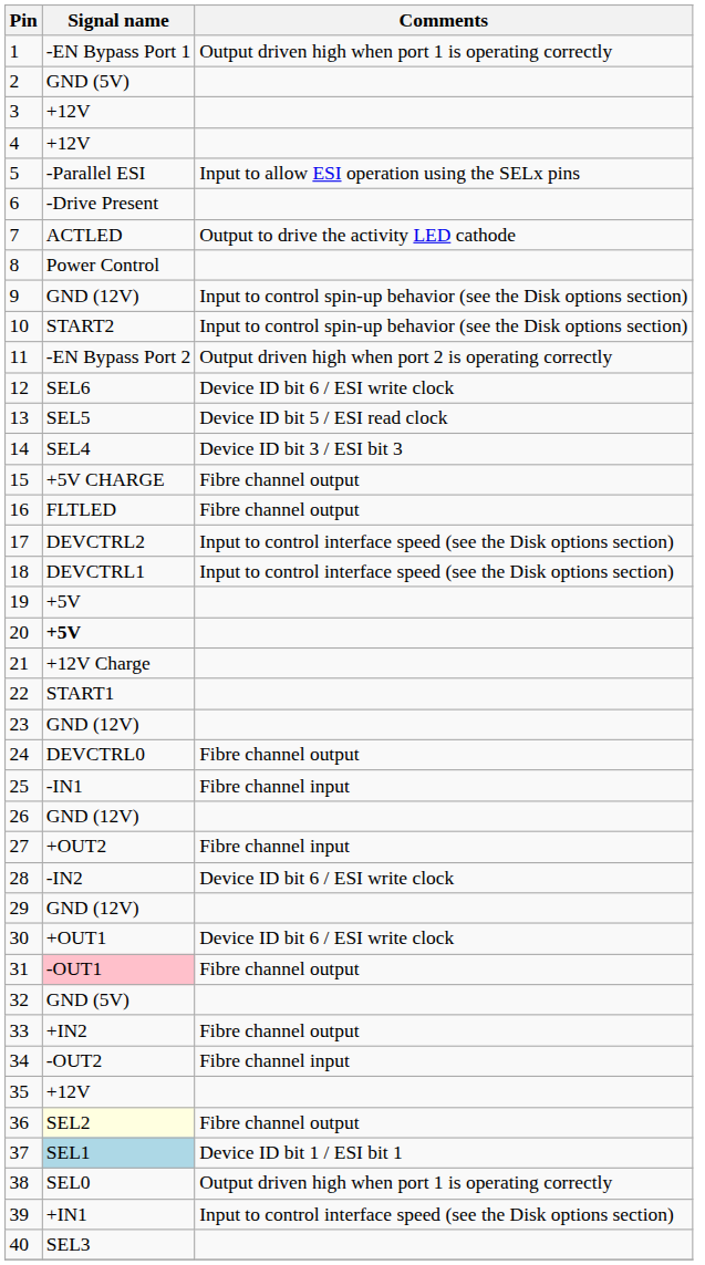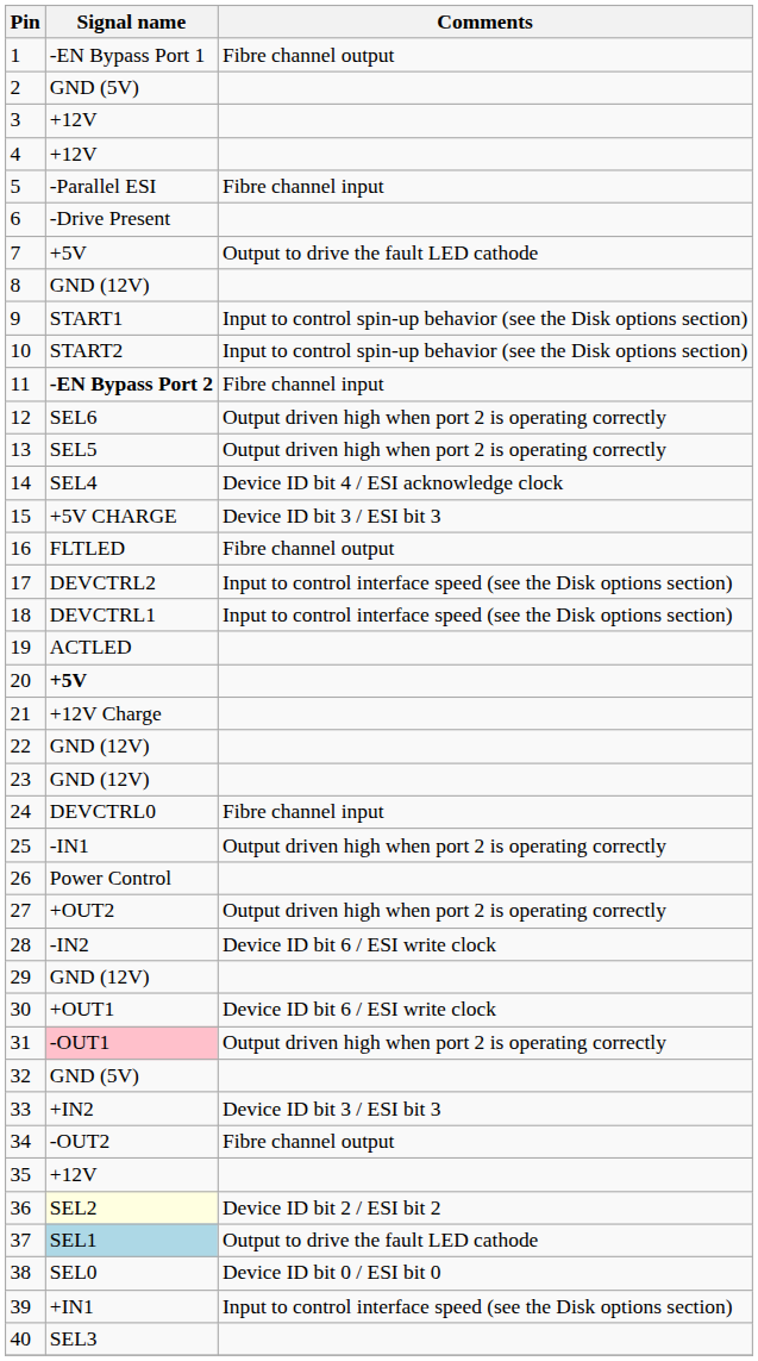1 | Comments: Output driven high when port 1 is operating correctly -> Fibre channel output
5 | Comments: Input to allow ESI operation using the SELx pins -> Fibre channel input
7 | Signal name: ACTLED -> +5V
7 | Comments: Output to drive the activity LED cathode -> Output to drive the fault LED cathode
8 | Signal name: Power Control -> GND (12V)
9 | Signal name: GND (12V) -> START1
11 | Signal name: normal -> bold
11 | Comments: Output driven high when port 2 is operating correctly -> Fibre channel input
12 | Comments: Device ID bit 6 / ESI write clock -> Output driven high when port 2 is operating correctly
13 | Comments: Device ID bit 5 / ESI read clock -> Output driven high when port 2 is operating correctly
14 | Comments: Device ID bit 3 / ESI bit 3 -> Device ID bit 4 / ESI acknowledge clock
15 | Comments: Fibre channel output -> Device ID bit 3 / ESI bit 3
19 | Signal name: +5V -> ACTLED
22 | Signal name: START1 -> GND (12V)
24 | Comments: Fibre channel output -> Fibre channel input
25 | Comments: Fibre channel input -> Output driven high when port 2 is operating correctly
26 | Signal name: GND (12V) -> Power Control
27 | Comments: Fibre channel input -> Output driven high when port 2 is operating correctly
31 | Comments: Fibre channel output -> Output driven high when port 2 is operating correctly
33 | Comments: Fibre channel output -> Device ID bit 3 / ESI bit 3
34 | Comments: Fibre channel input -> Fibre channel output
36 | Comments: Fibre channel output -> Device ID bit 2 / ESI bit 2
37 | Comments: Device ID bit 1 / ESI bit 1 -> Output to drive the fault LED cathode
38 | Comments: Output driven high when port 1 is operating correctly -> Device ID bit 0 / ESI bit 0
